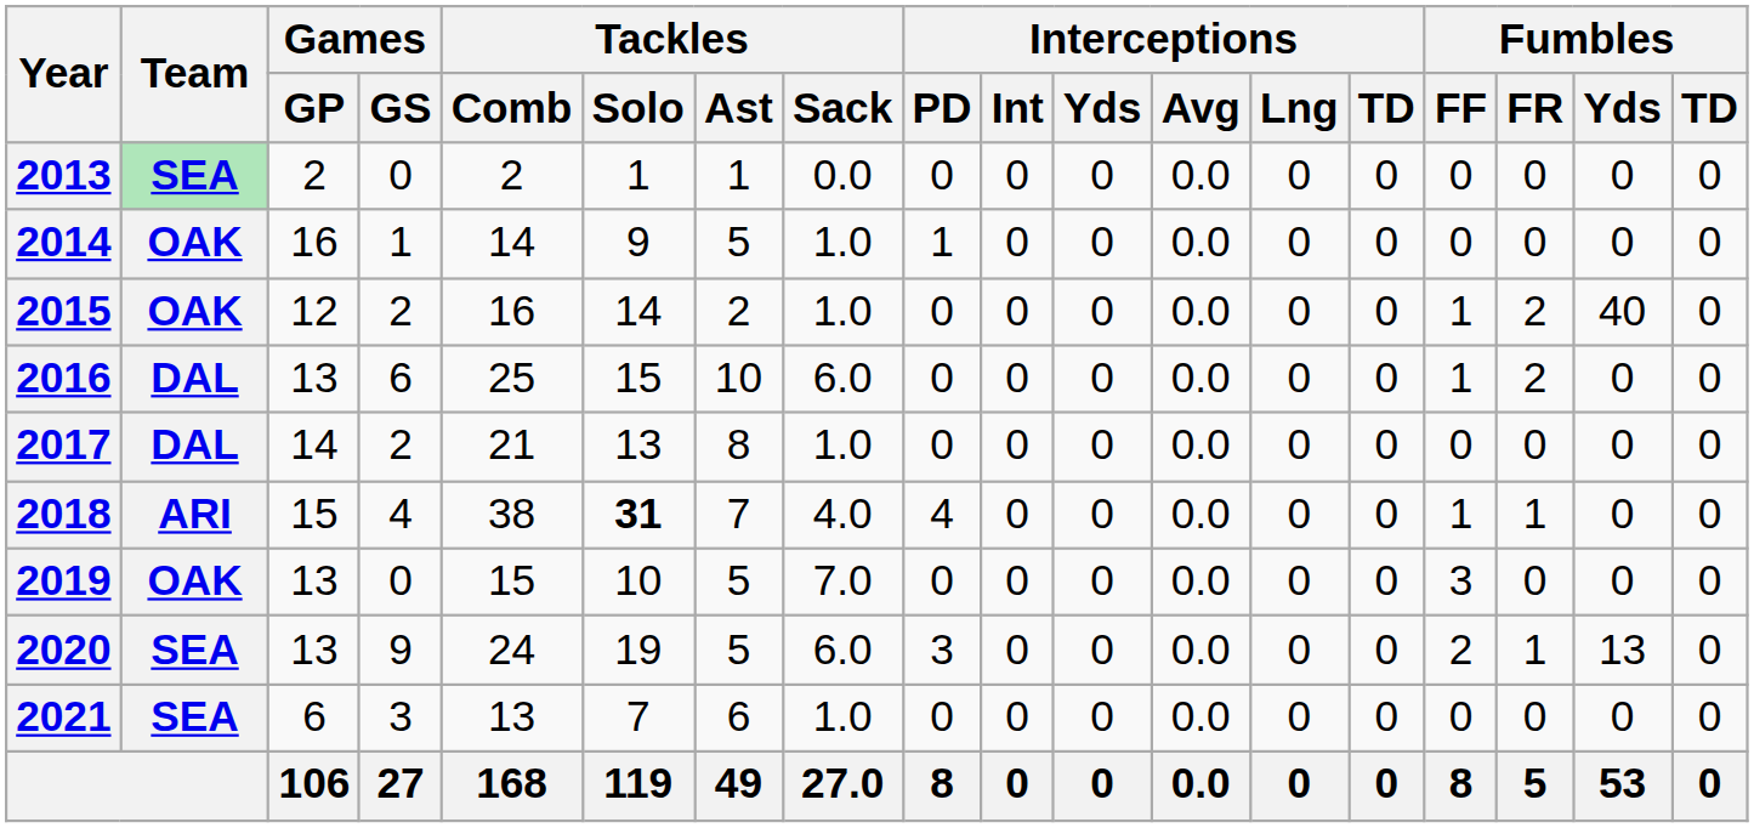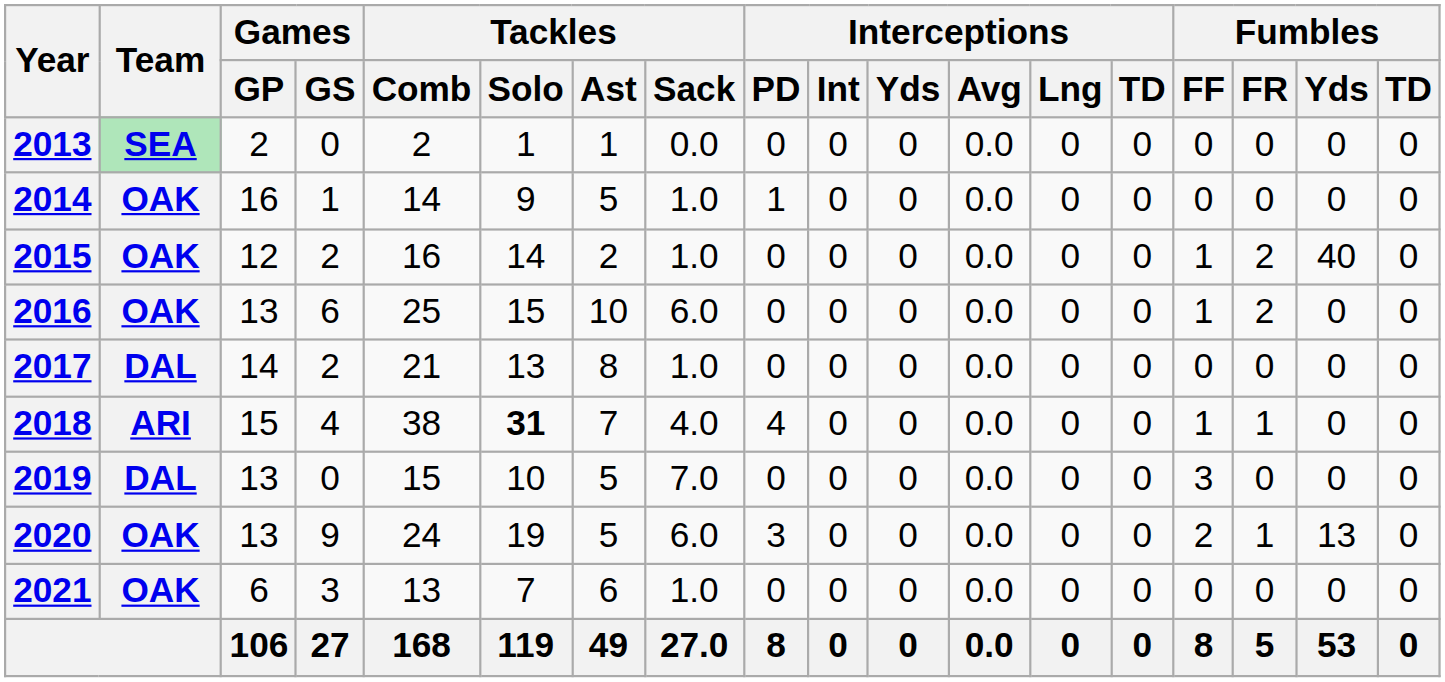2016 | Team: DAL -> OAK
2019 | Team: OAK -> DAL
2020 | Team: SEA -> OAK
2021 | Team: SEA -> OAK
